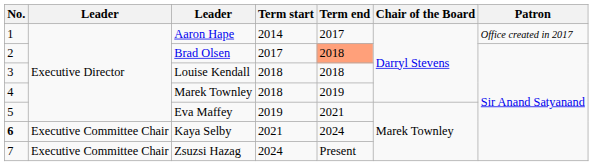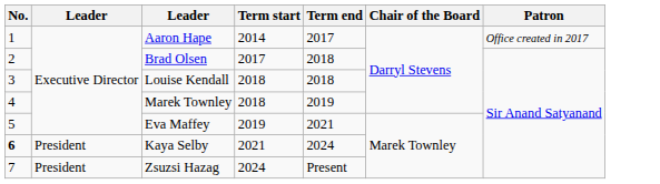Brad Olsen | Term end: lightsalmon background -> no background
Kaya Selby | column 2: Executive Committee Chair -> President
Zsuzsi Hazag | column 2: Executive Committee Chair -> President
